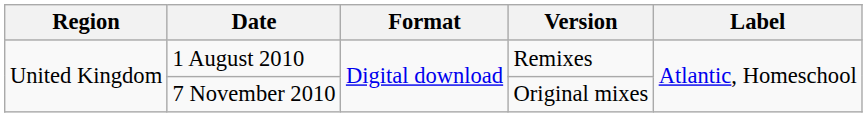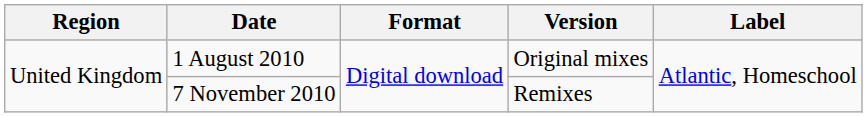1 August 2010 | Version: Remixes -> Original mixes
7 November 2010 | Version: Original mixes -> Remixes
